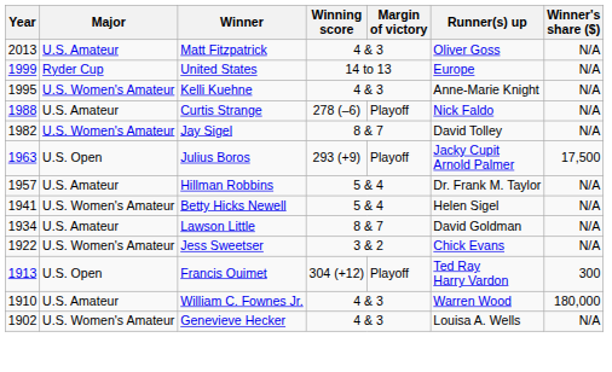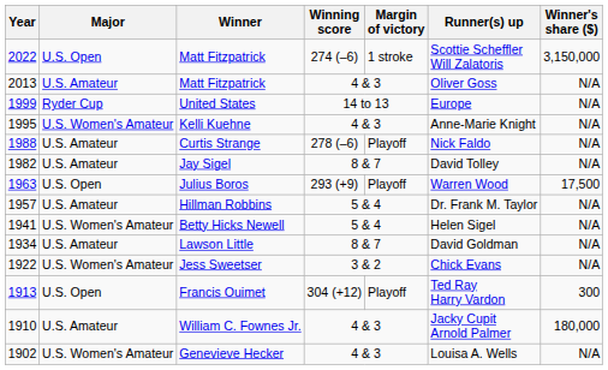+ row: 2022 | U.S. Open | Matt Fitzpatrick | 274 (–6) | 1 stroke | Scottie Scheffler Will Zalatoris | 3,150,000
Jay Sigel | Major: U.S. Women's Amateur -> U.S. Amateur
Julius Boros | Runner(s) up: Jacky Cupit Arnold Palmer -> Warren Wood
William C. Fownes Jr. | Runner(s) up: Warren Wood -> Jacky Cupit Arnold Palmer
